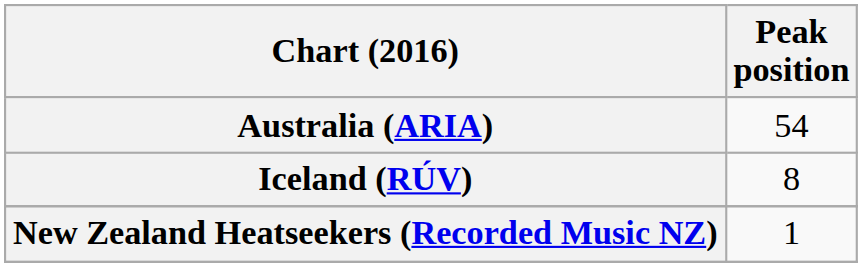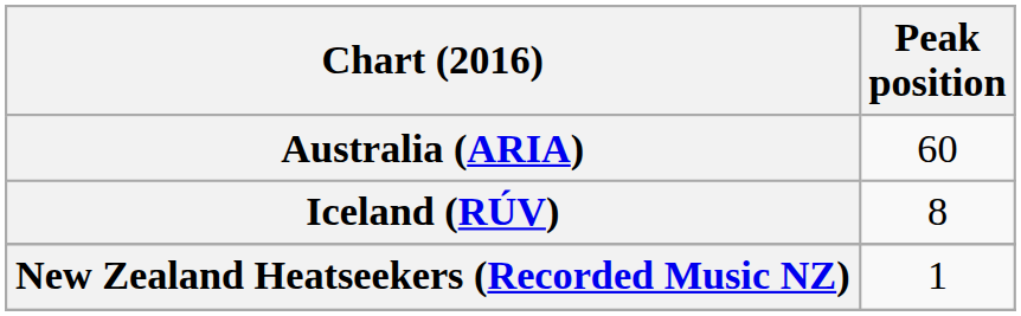Australia (ARIA) | Peak position: 54 -> 60
